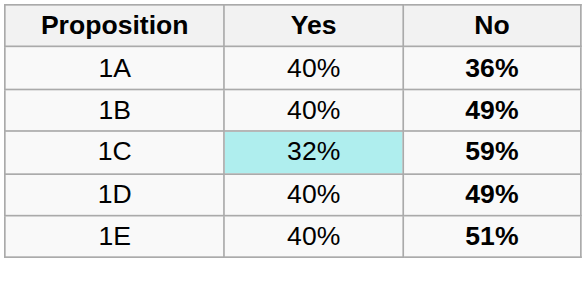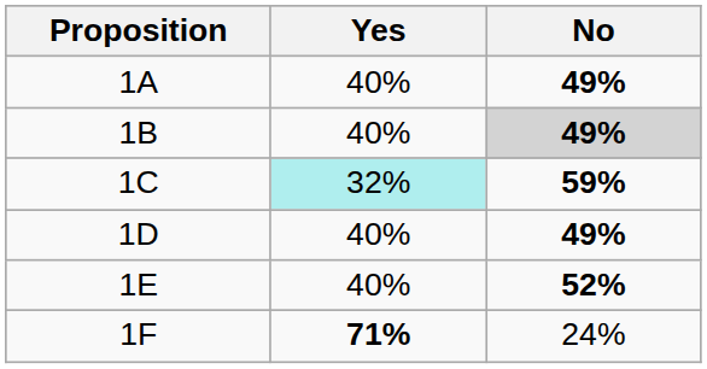1A | No: 36% -> 49%
1B | No: no background -> lightgrey background
1E | No: 51% -> 52%
+ row: 1F | 71% | 24%
